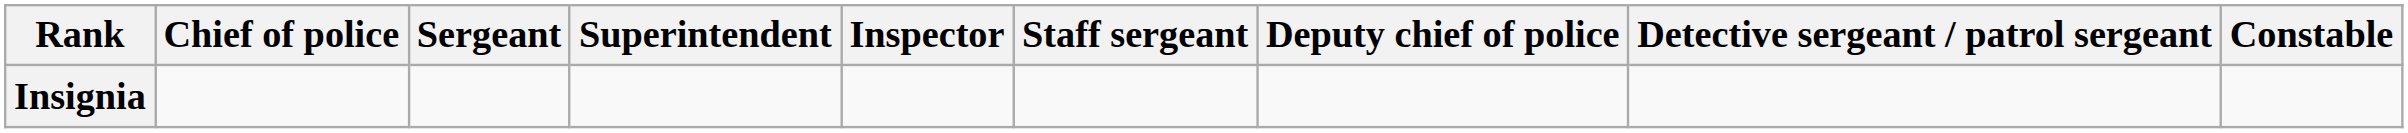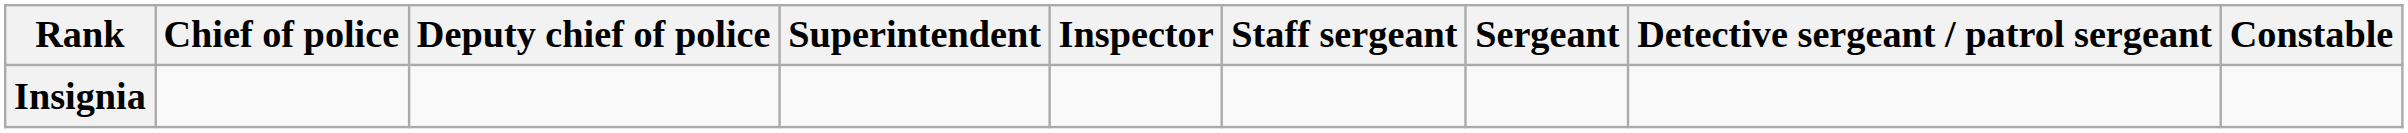columns swapped: Deputy chief of police <-> Sergeant
